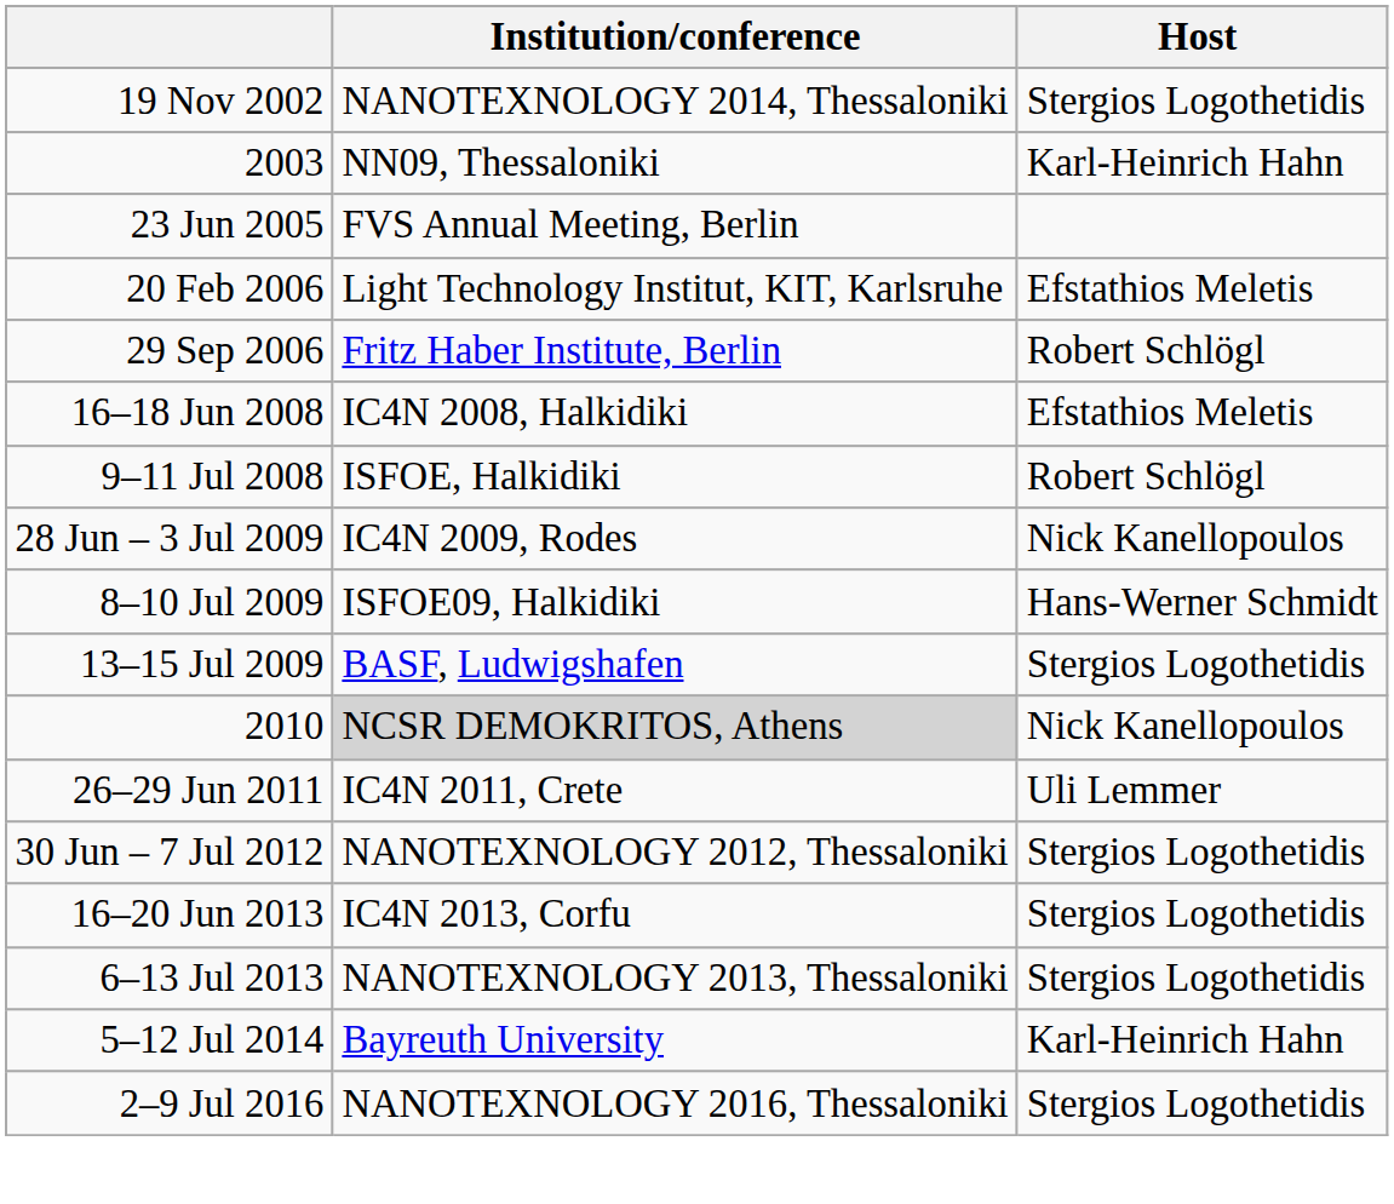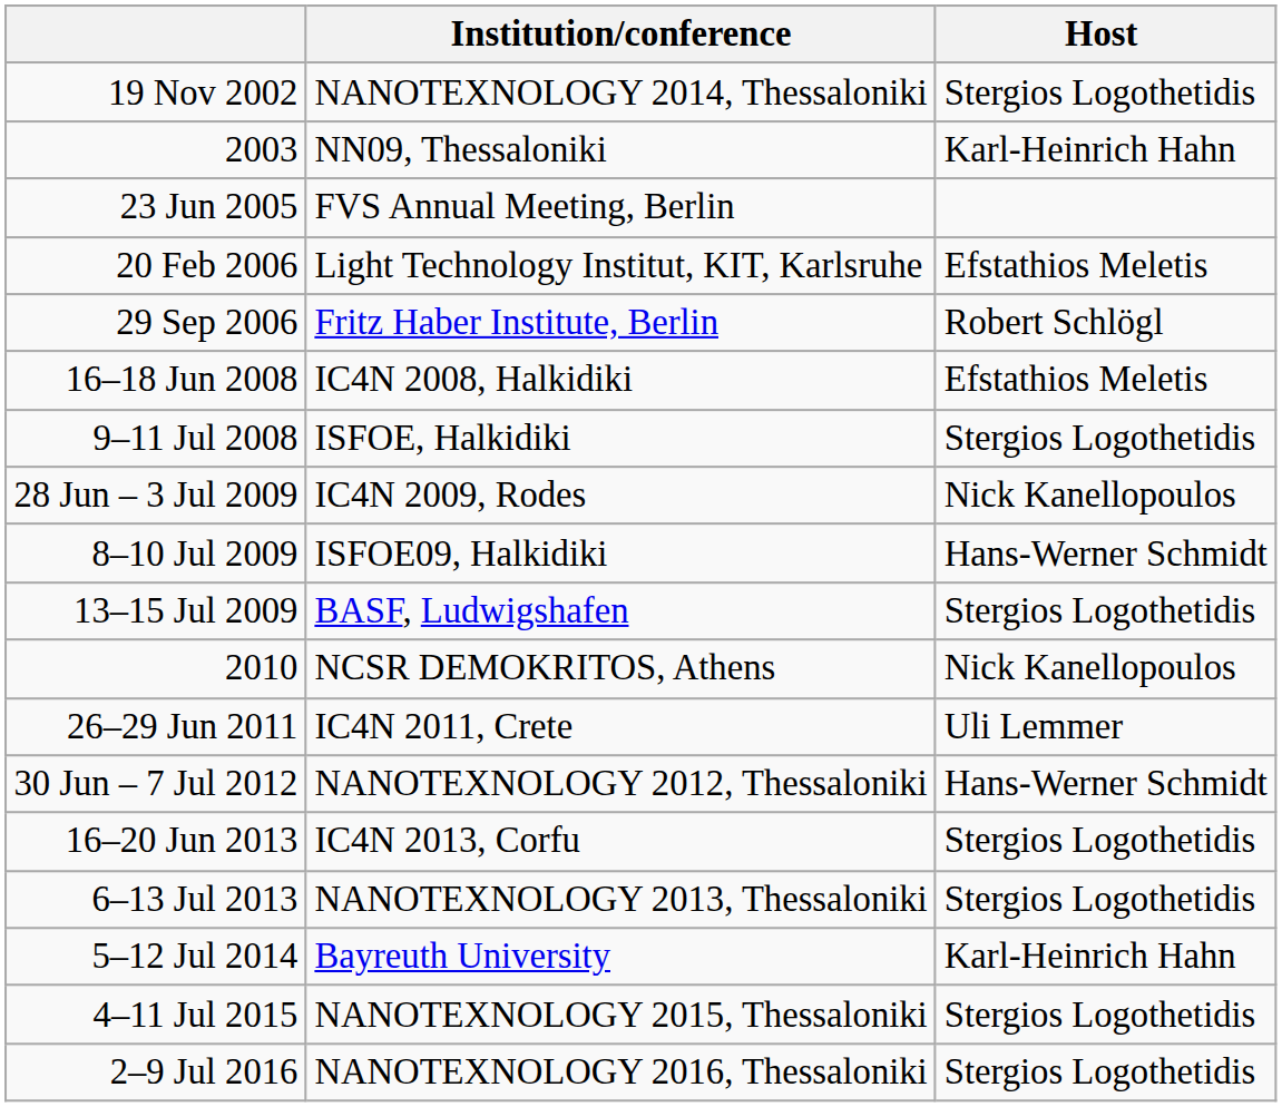9–11 Jul 2008 | Host: Robert Schlögl -> Stergios Logothetidis
2010 | Institution/conference: lightgrey background -> no background
30 Jun – 7 Jul 2012 | Host: Stergios Logothetidis -> Hans-Werner Schmidt
+ row: 4–11 Jul 2015 | NANOTEXNOLOGY 2015, Thessaloniki | Stergios Logothetidis
